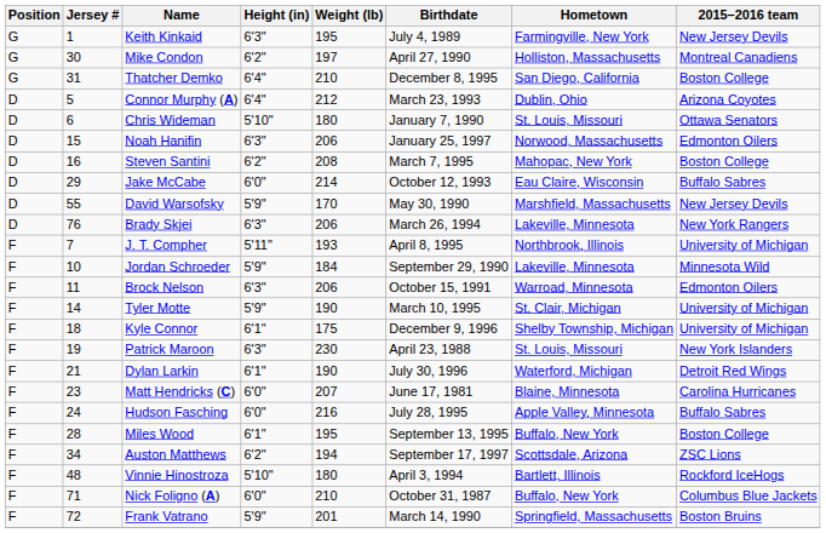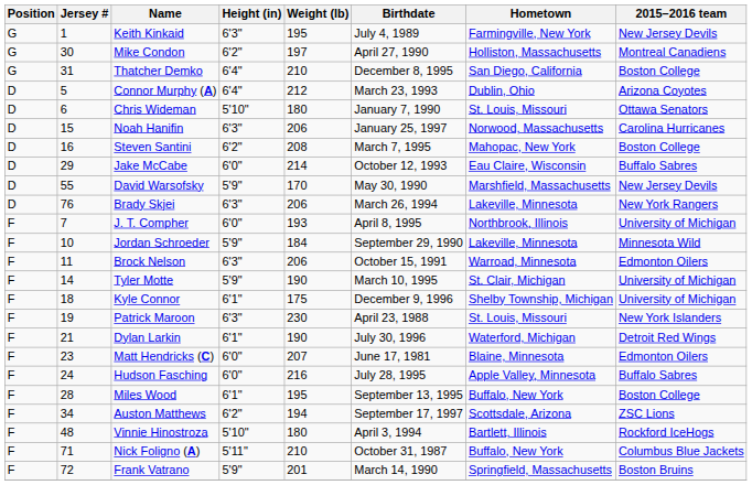Noah Hanifin | 2015–2016 team: Edmonton Oilers -> Carolina Hurricanes
J. T. Compher | Height (in): 5'11" -> 6'0"
Matt Hendricks (C) | 2015–2016 team: Carolina Hurricanes -> Edmonton Oilers
Nick Foligno (A) | Height (in): 6'0" -> 5'11"
